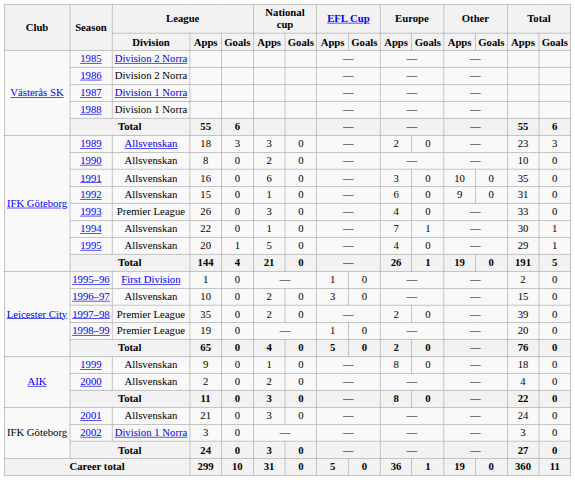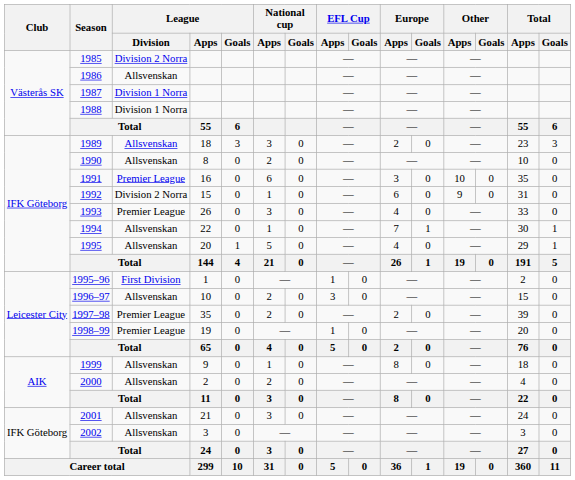1986 | League / Division: Division 2 Norra -> Allsvenskan
1991 | League / Division: Allsvenskan -> Premier League
1992 | League / Division: Allsvenskan -> Division 2 Norra
2002 | League / Division: Division 1 Norra -> Allsvenskan
